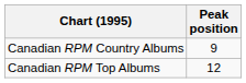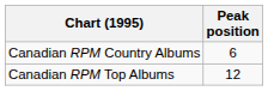Canadian RPM Country Albums | Peak position: 9 -> 6
